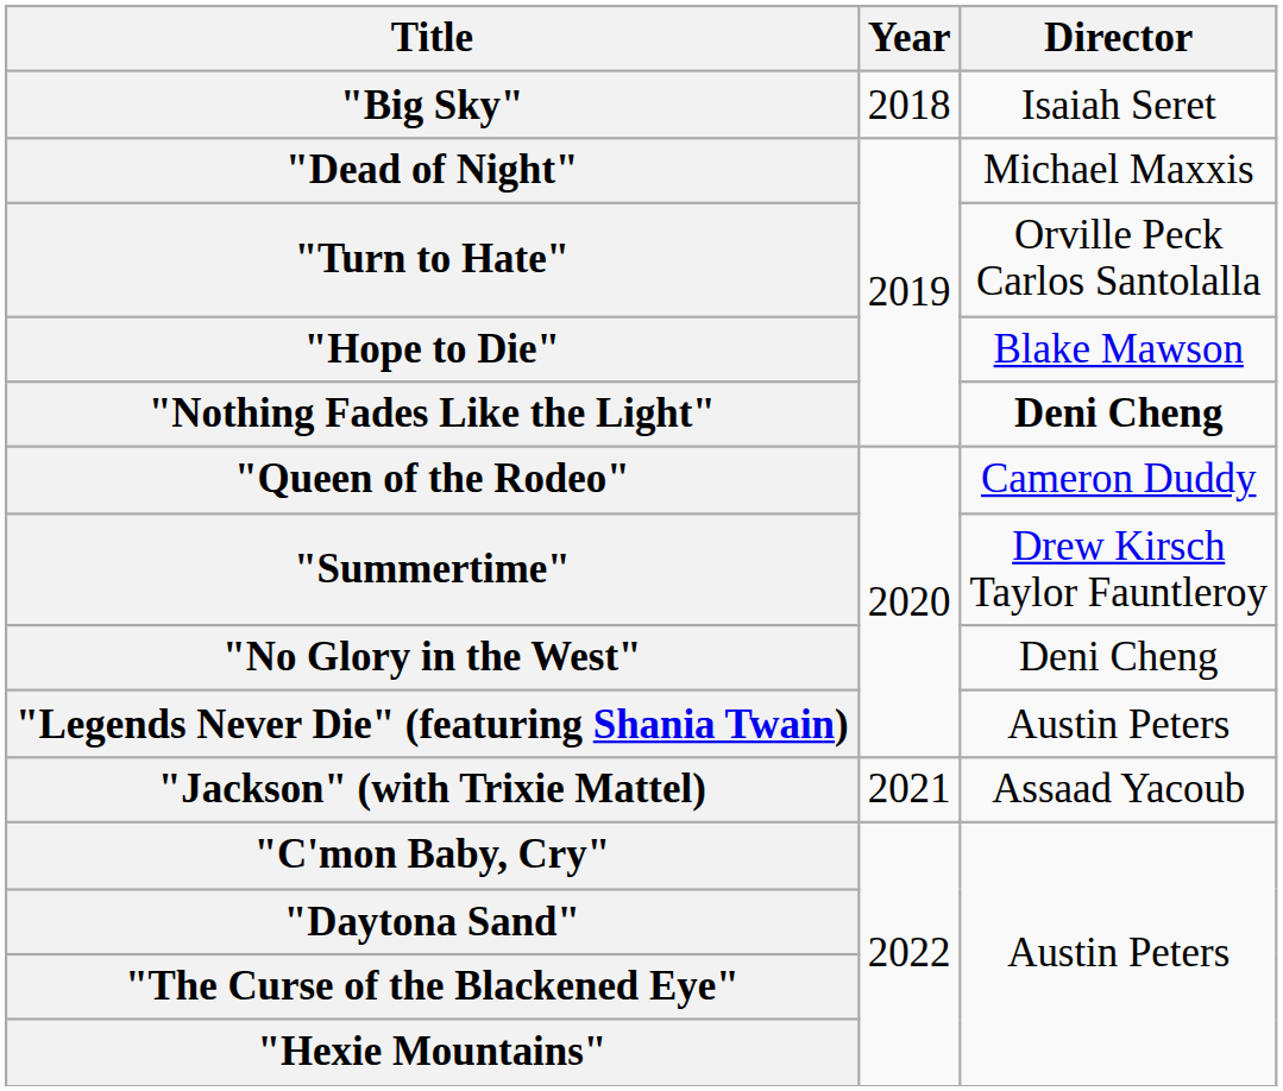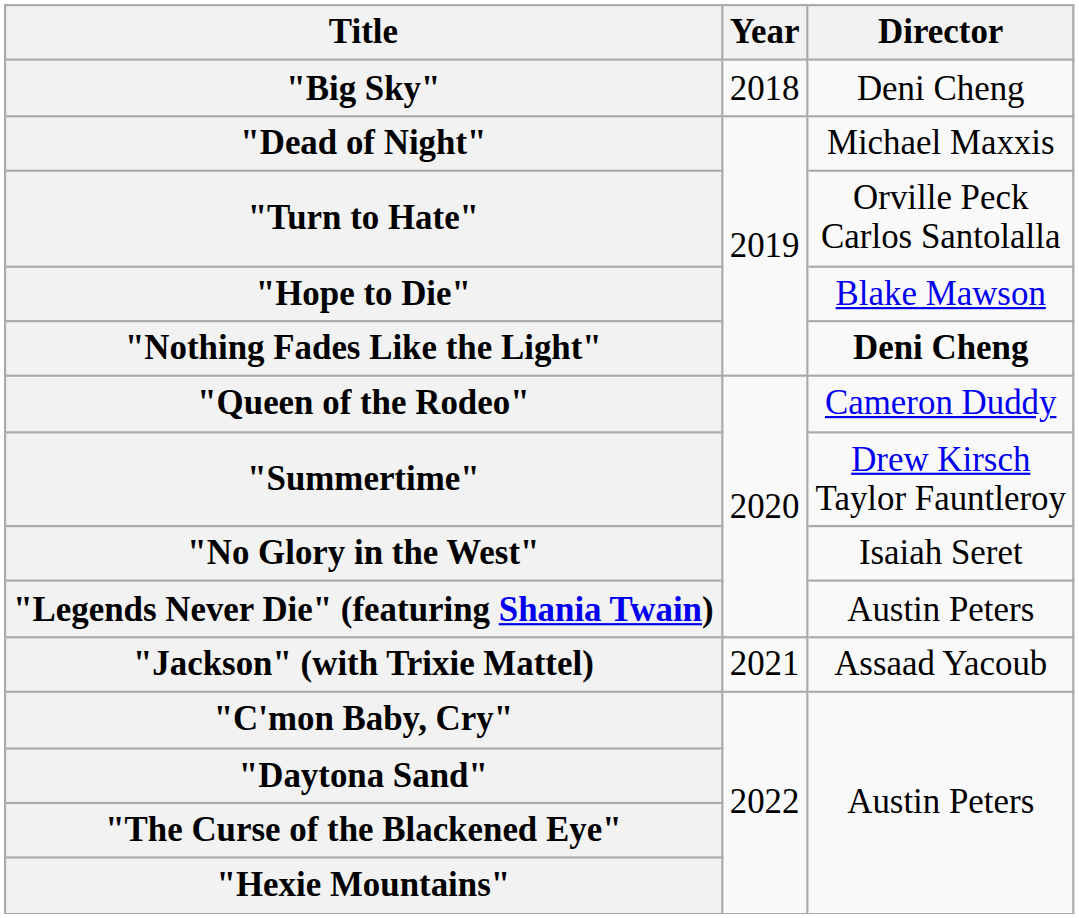"Big Sky" | Director: Isaiah Seret -> Deni Cheng
"No Glory in the West" | Director: Deni Cheng -> Isaiah Seret
